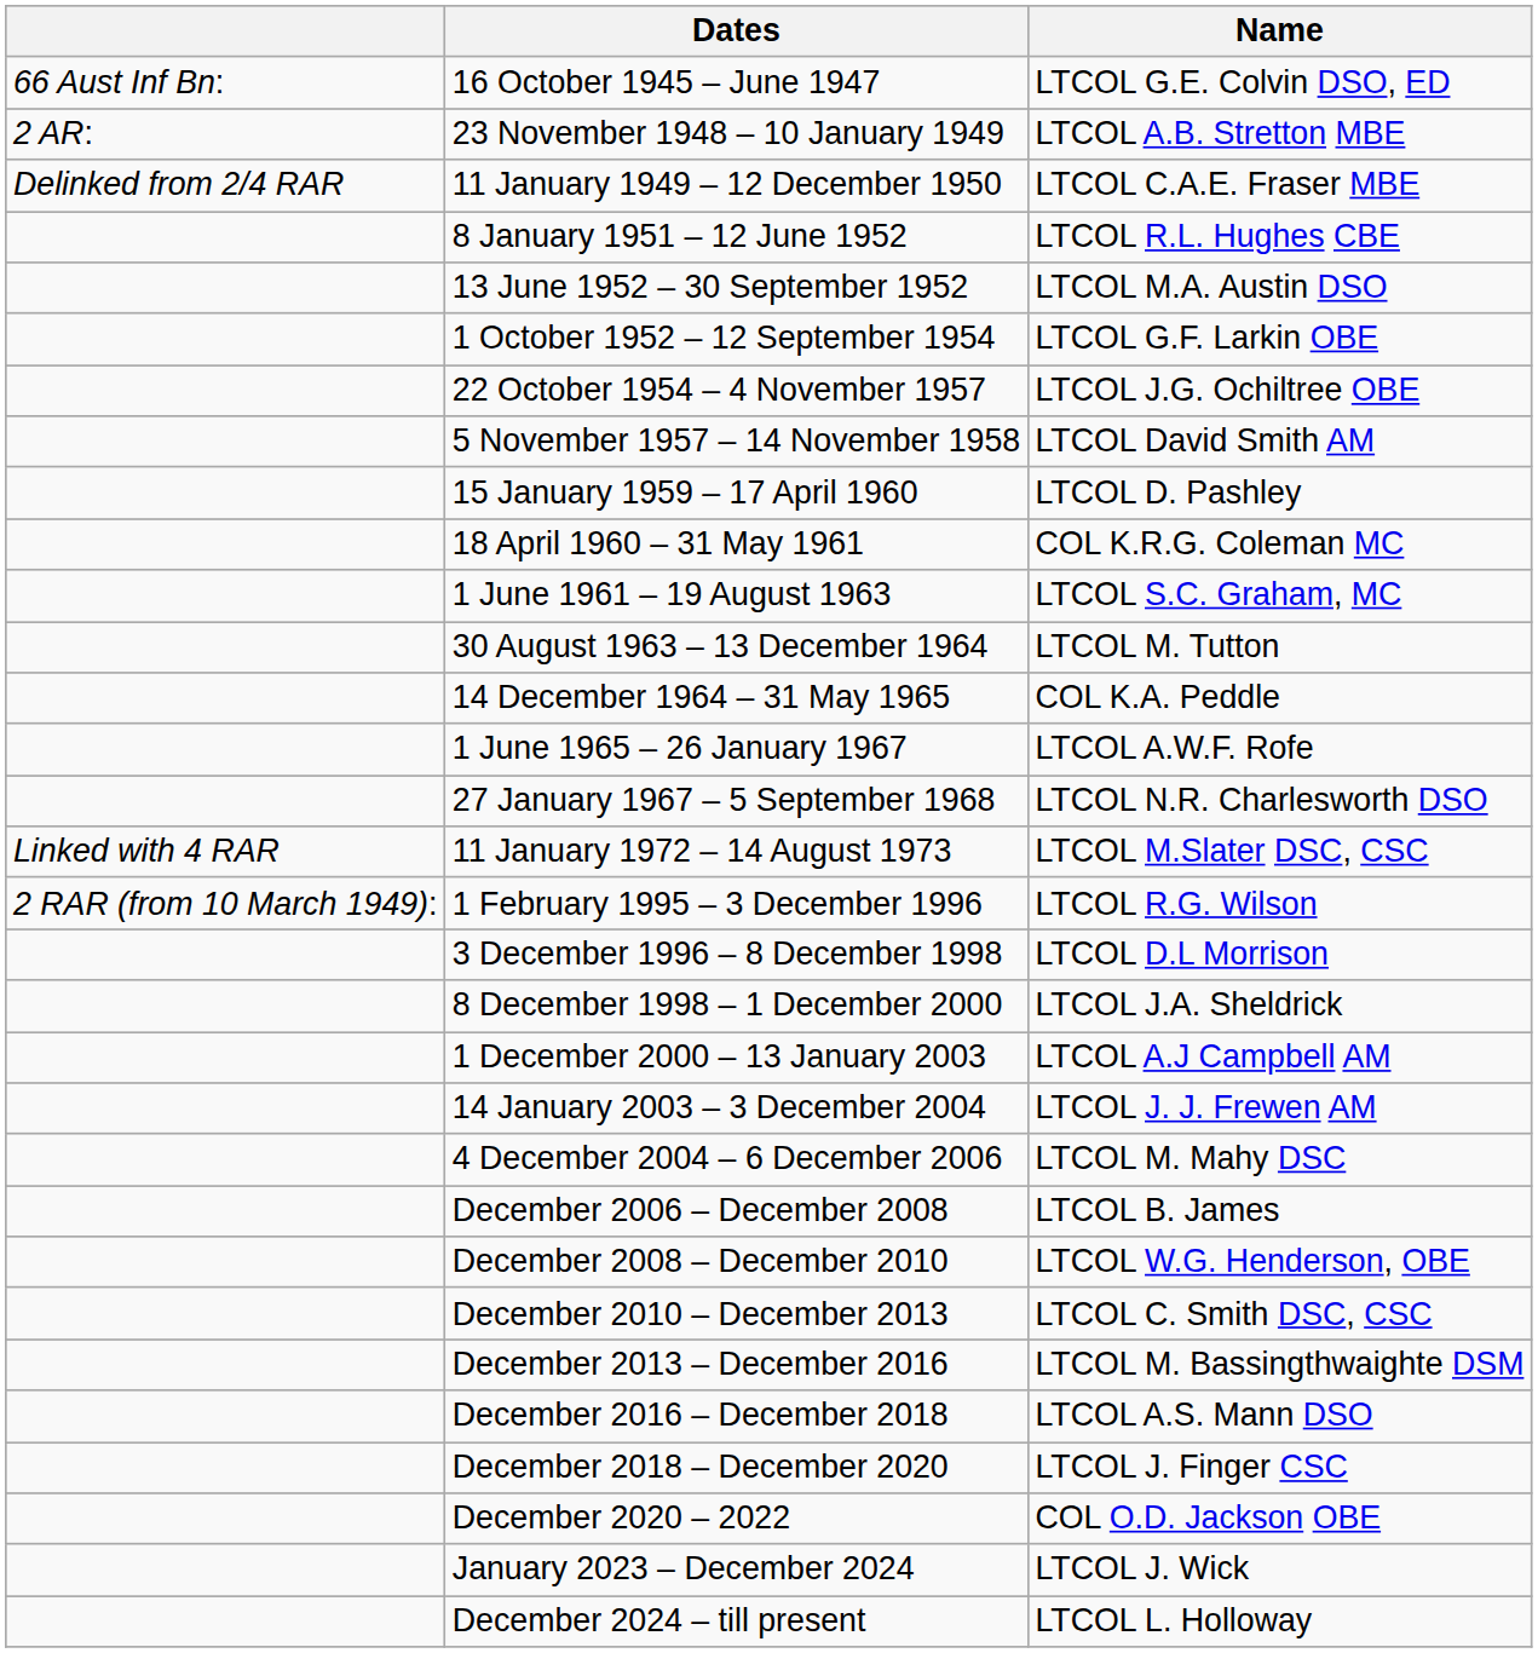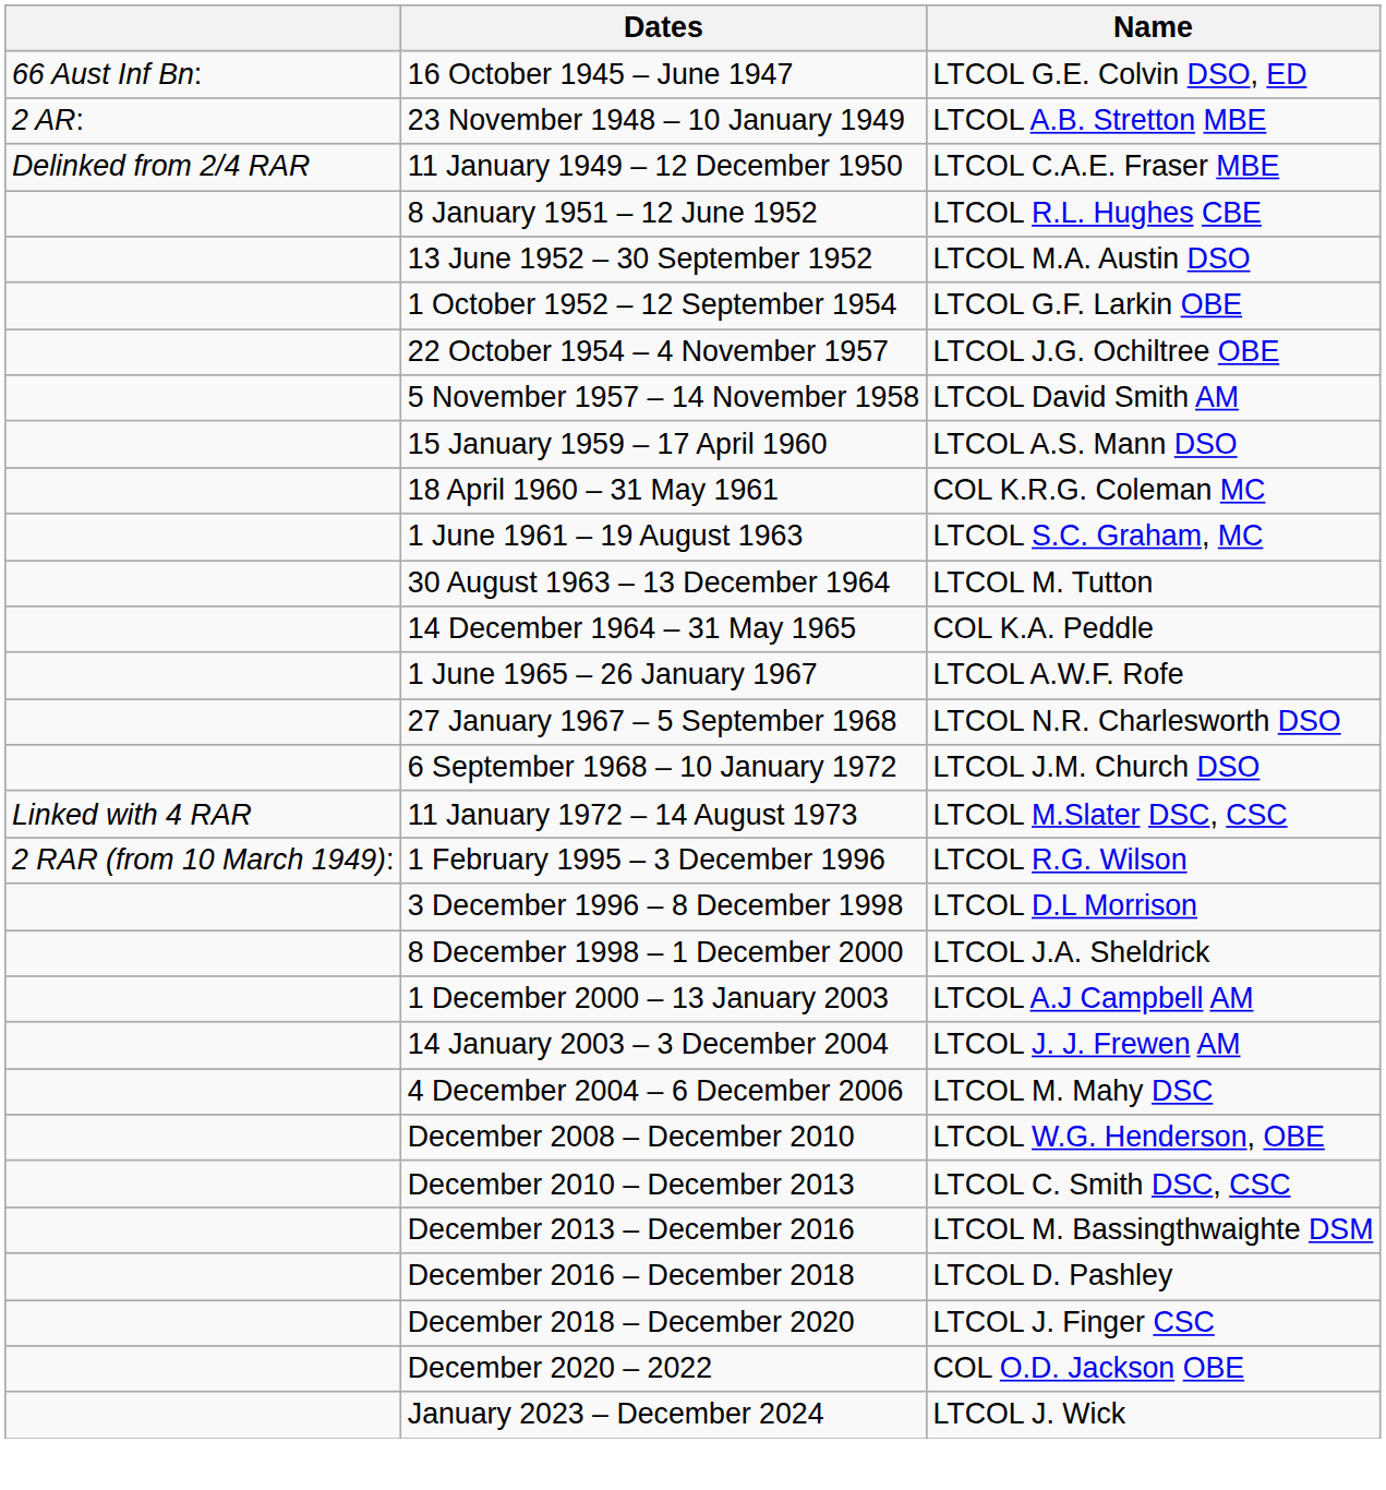15 January 1959 – 17 April 1960 | Name: LTCOL D. Pashley -> LTCOL A.S. Mann DSO
+ row: 6 September 1968 – 10 January 1972 | LTCOL J.M. Church DSO
- row: December 2006 – December 2008 | LTCOL B. James
December 2016 – December 2018 | Name: LTCOL A.S. Mann DSO -> LTCOL D. Pashley
- row: December 2024 – till present | LTCOL L. Holloway
